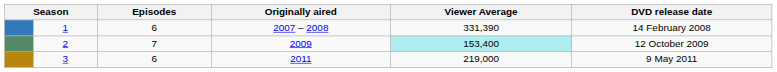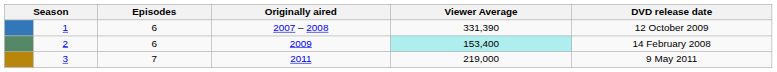1 | DVD release date: 14 February 2008 -> 12 October 2009
2 | Episodes: 7 -> 6
2 | DVD release date: 12 October 2009 -> 14 February 2008
3 | Episodes: 6 -> 7
